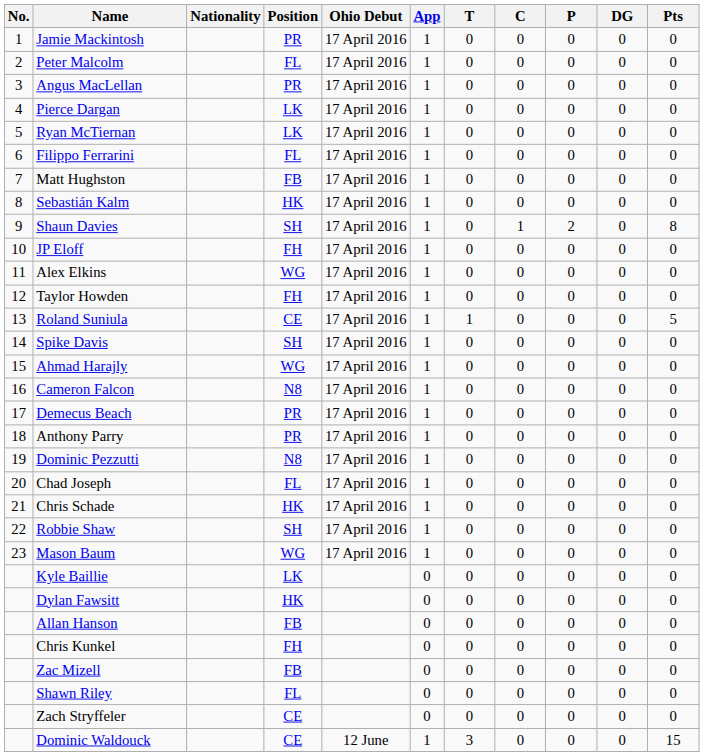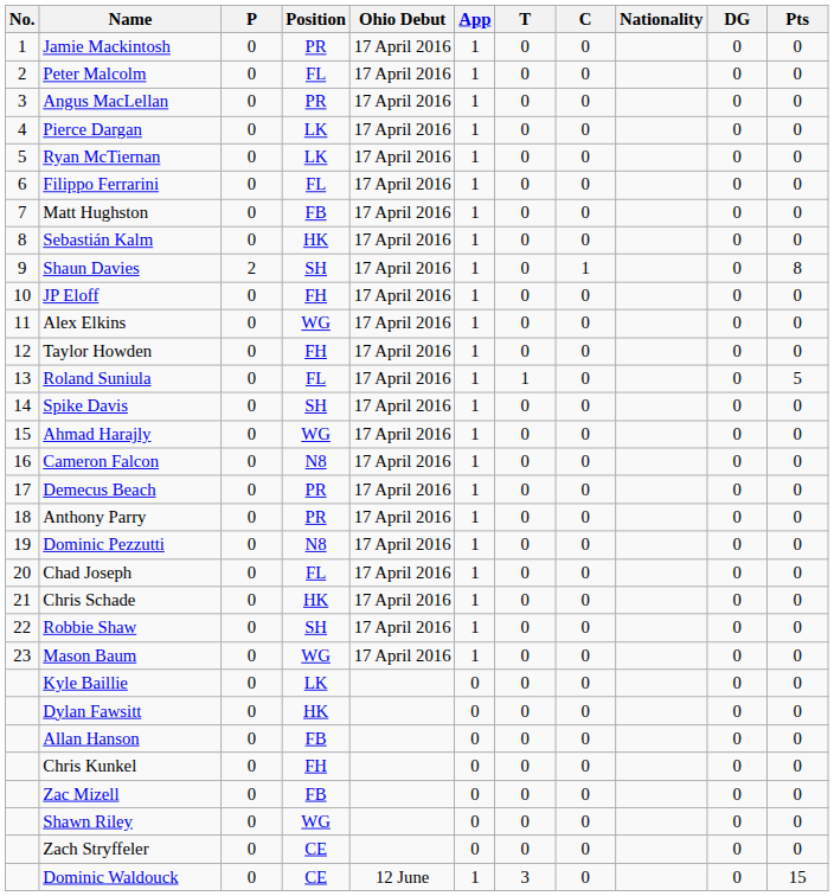columns swapped: Nationality <-> P
Roland Suniula | Position: CE -> FL
Shawn Riley | Position: FL -> WG
